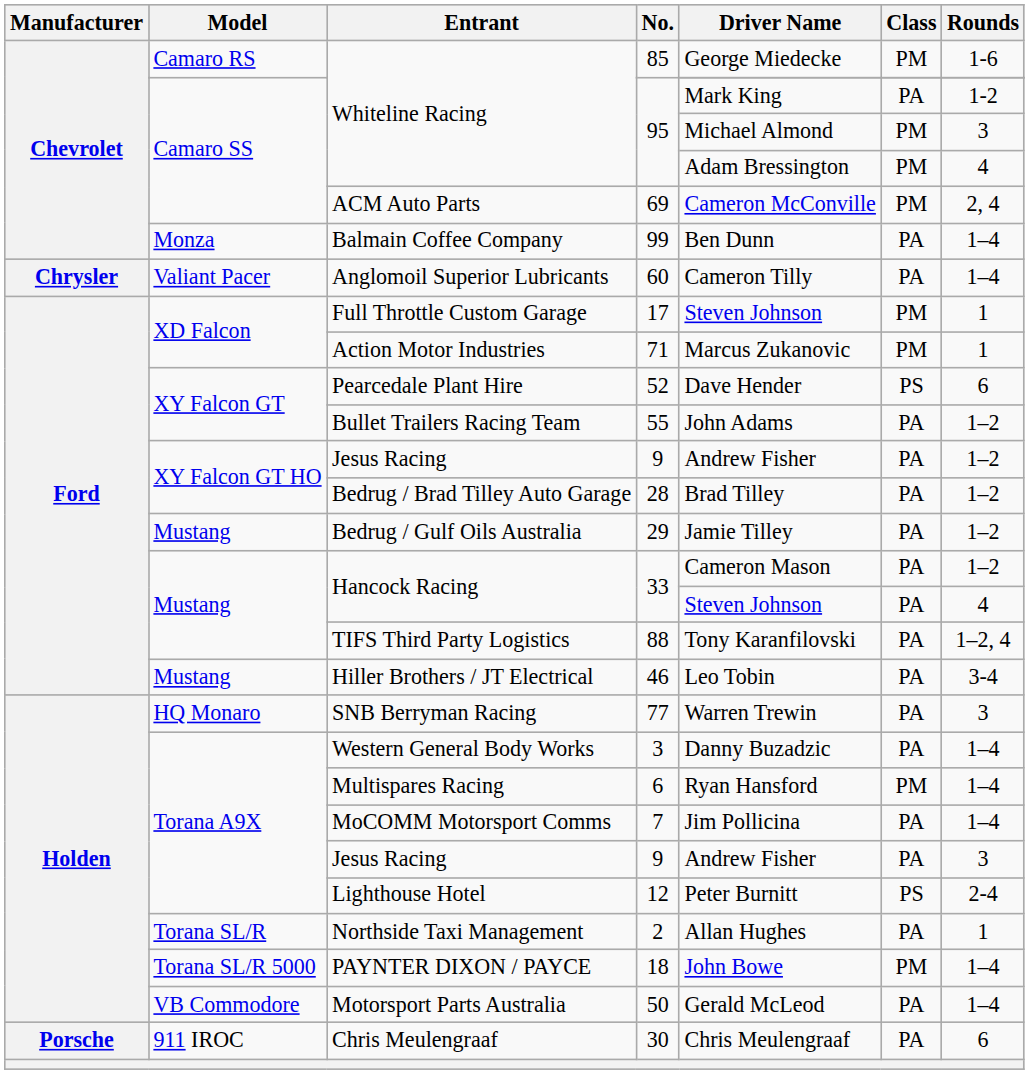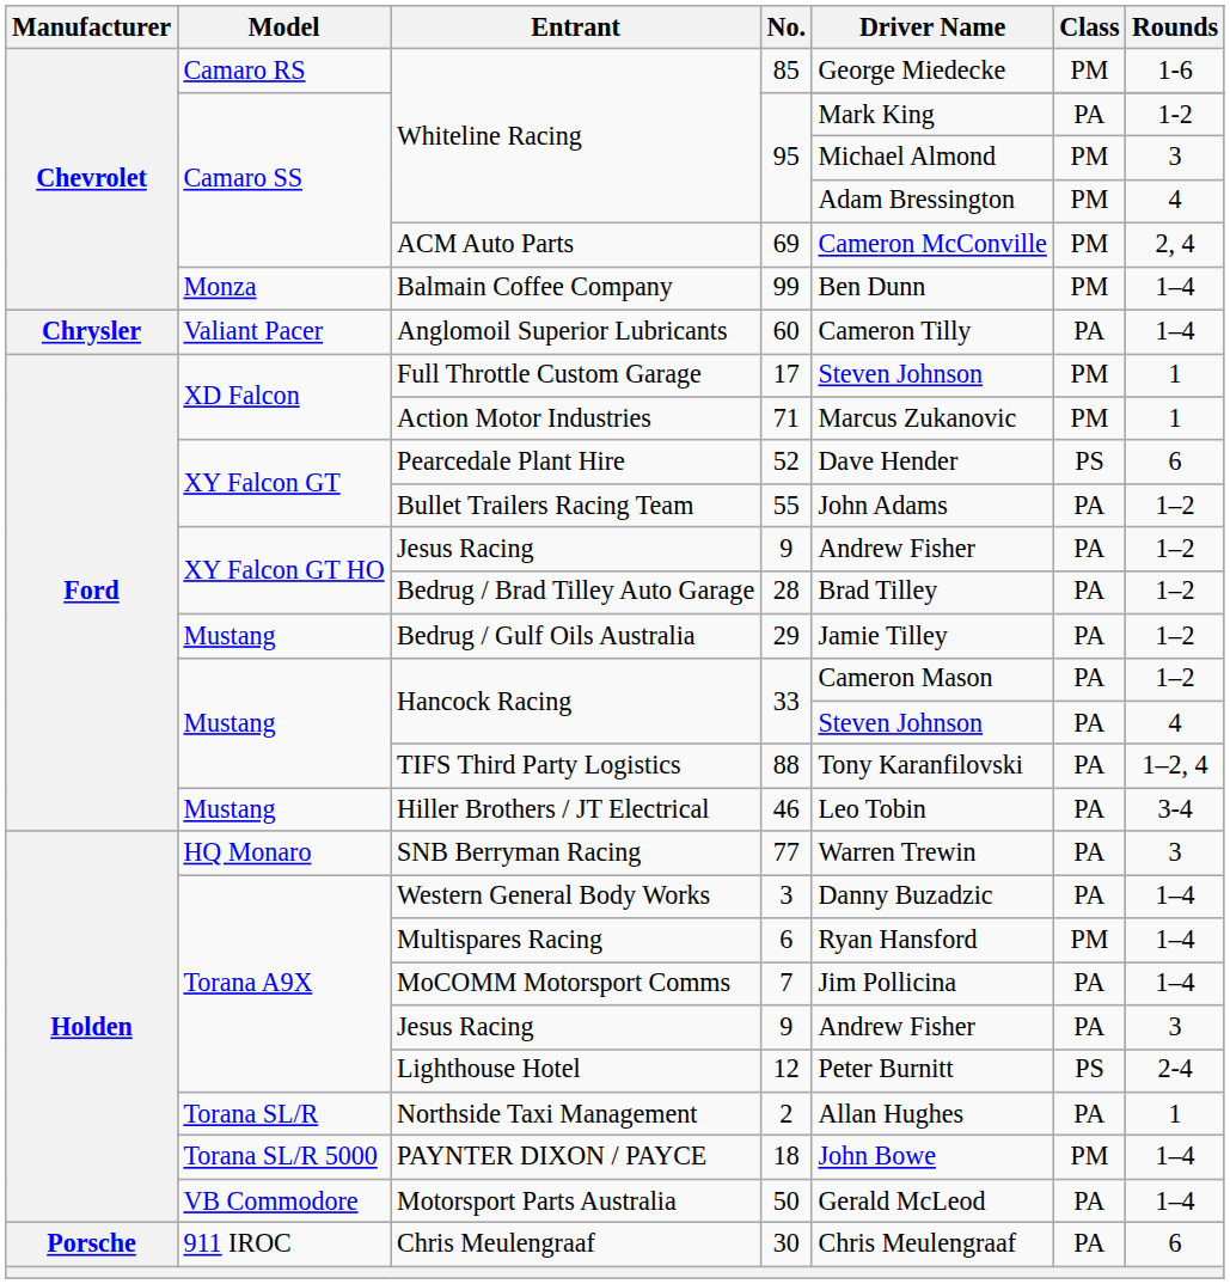99 | Class: PA -> PM
